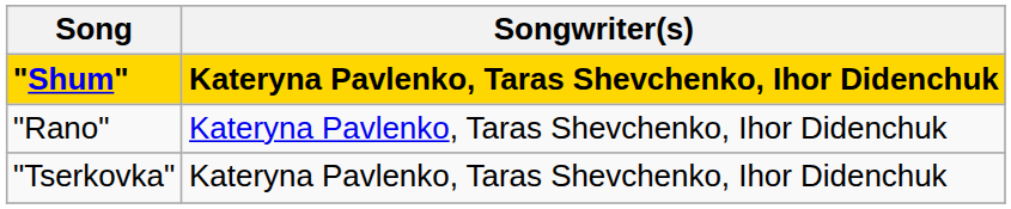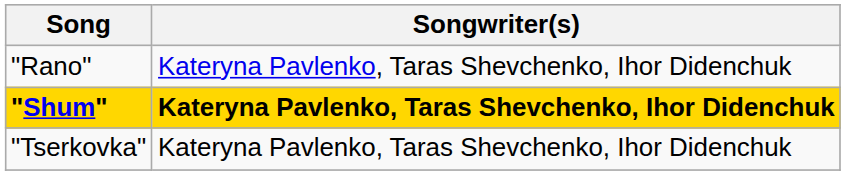rows swapped: "Rano" <-> "Shum"
